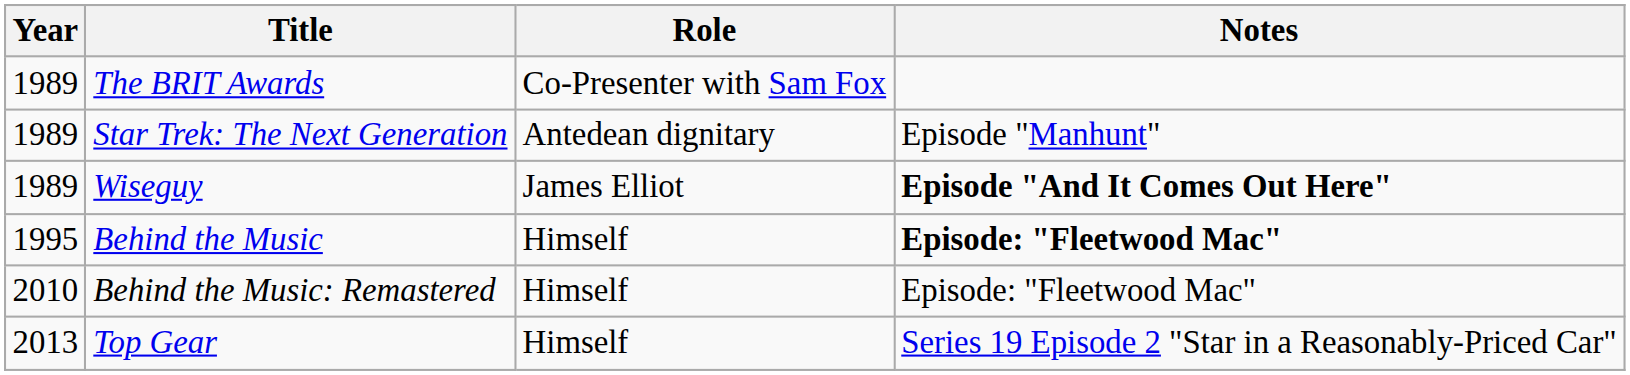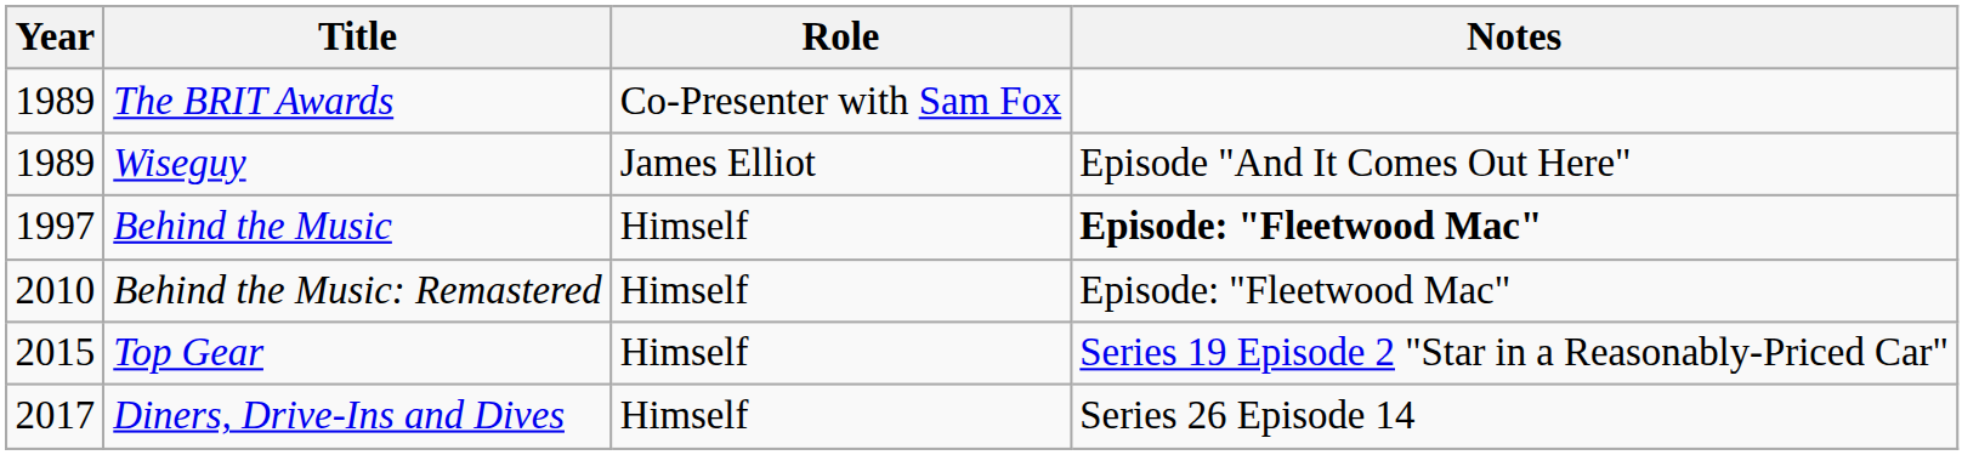- row: 1989 | Star Trek: The Next Generation | Antedean dignitary | Episode "Manhunt"
Wiseguy | Notes: bold -> normal
Behind the Music | Year: 1995 -> 1997
Top Gear | Year: 2013 -> 2015
+ row: 2017 | Diners, Drive-Ins and Dives | Himself | Series 26 Episode 14
